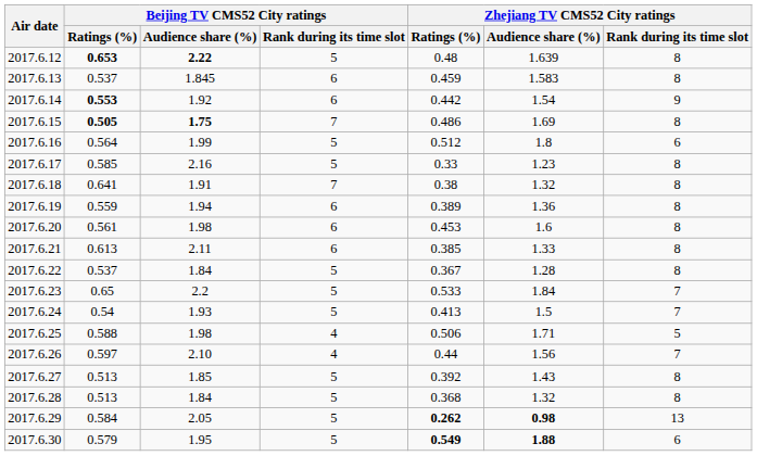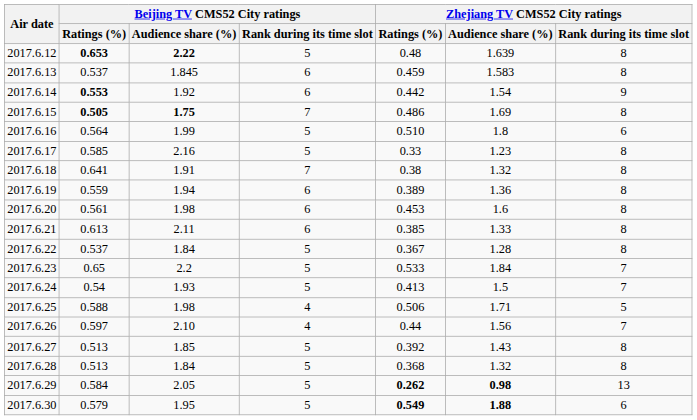2017.6.16 | Zhejiang TV CMS52 City ratings / Ratings (%): 0.512 -> 0.510
